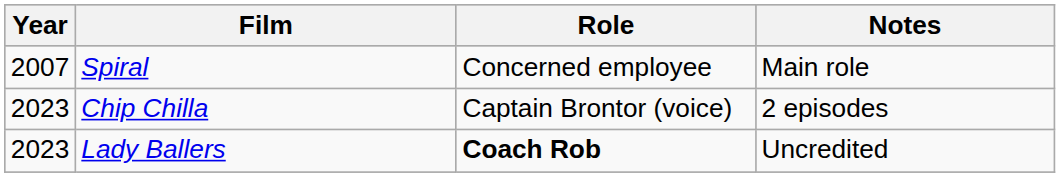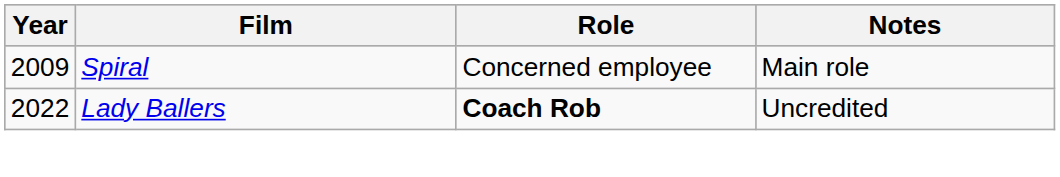Spiral | Year: 2007 -> 2009
- row: 2023 | Chip Chilla | Captain Brontor (voice) | 2 episodes
Lady Ballers | Year: 2023 -> 2022
